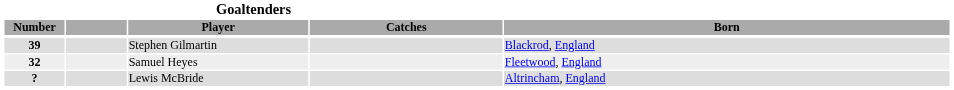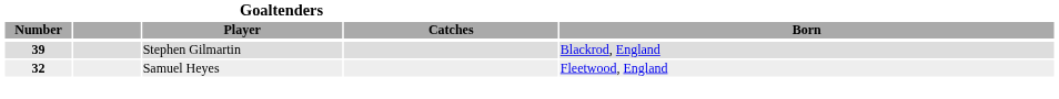- row: ? | Lewis McBride | Altrincham, England
